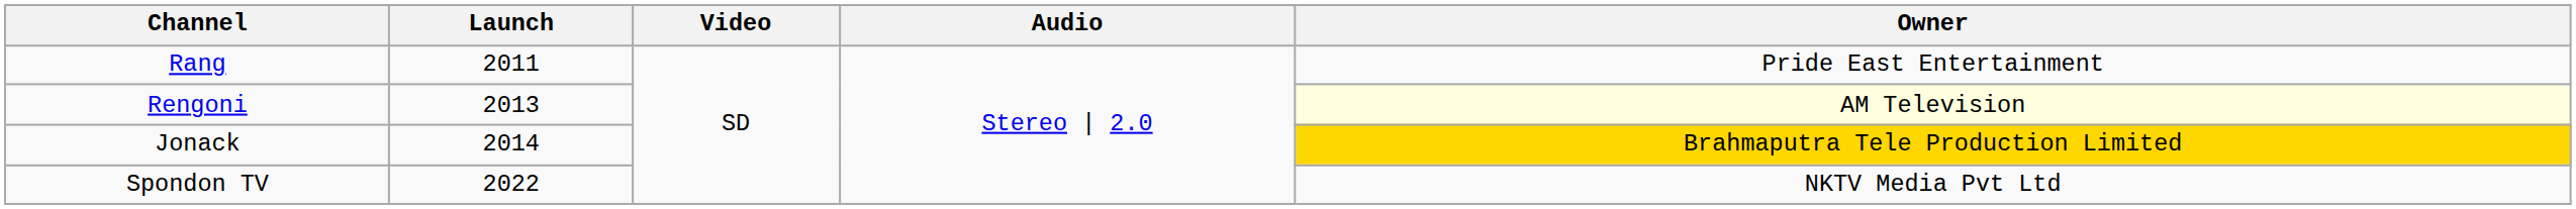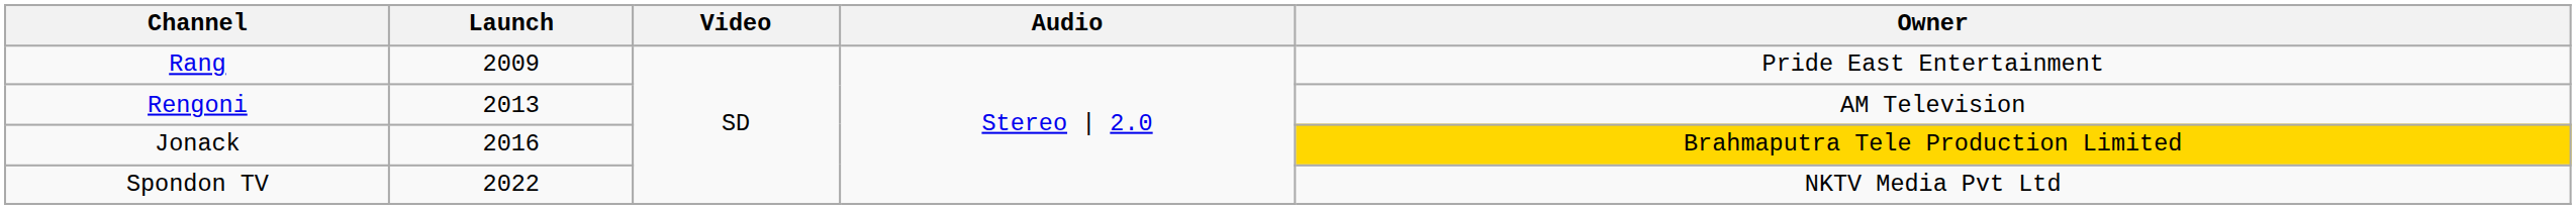Rang | Launch: 2011 -> 2009
Rengoni | Owner: lightyellow background -> no background
Jonack | Launch: 2014 -> 2016
